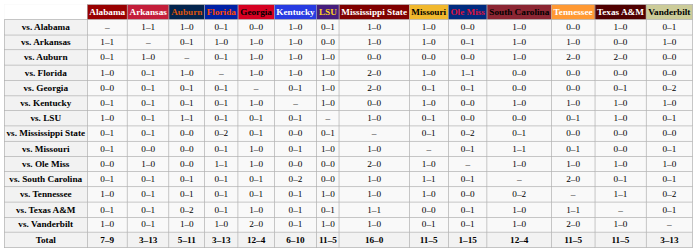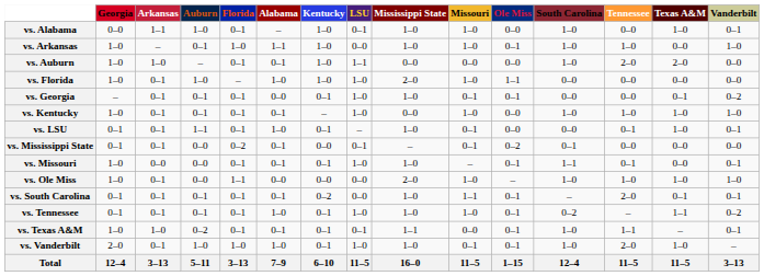columns swapped: Alabama <-> Georgia
vs. Auburn | LSU: 1–0 -> 1–1
vs. Georgia | Mississippi State: 2–0 -> 1–0
vs. Ole Miss | Arkansas: 1–0 -> 0–1
vs. Tennessee | Ole Miss: 0–0 -> 0–1
vs. Texas A&M | Arkansas: 0–1 -> 1–0
